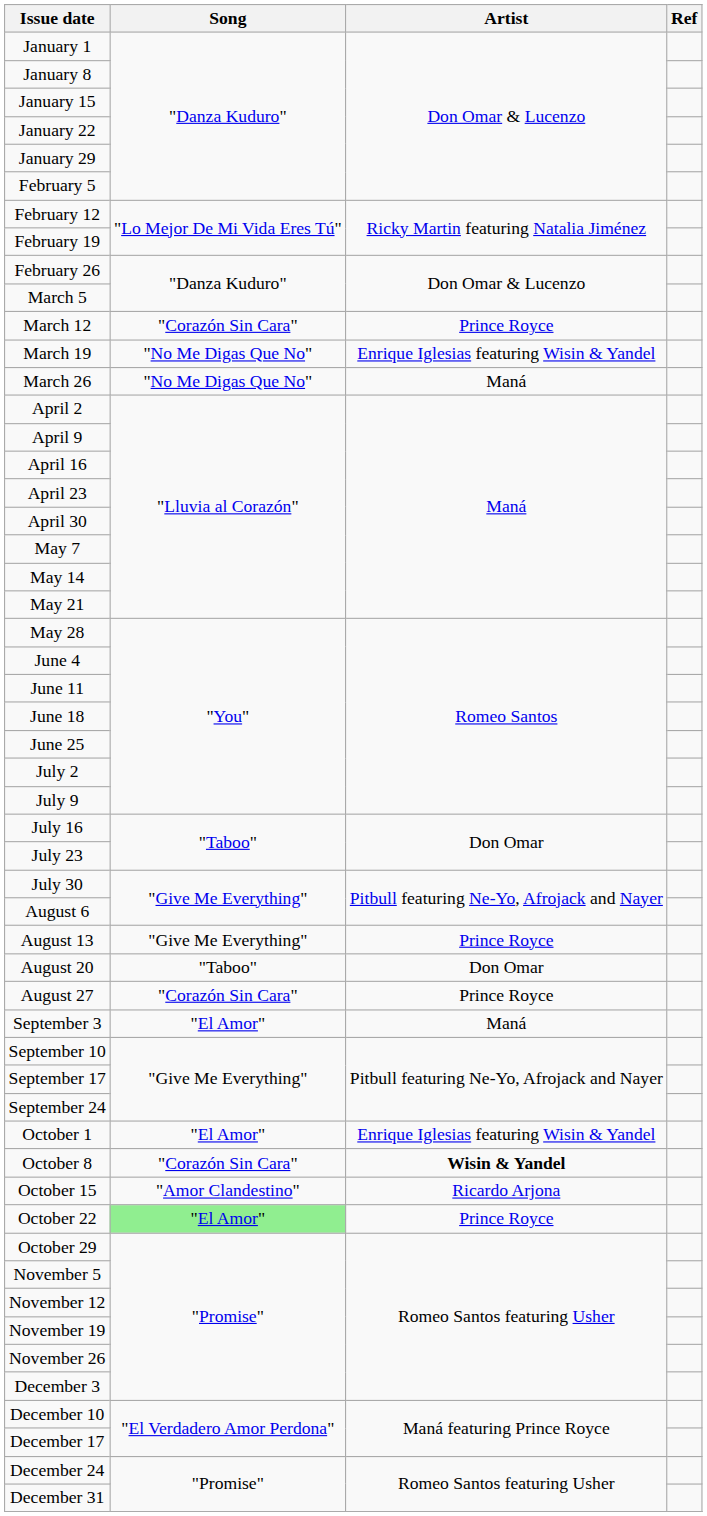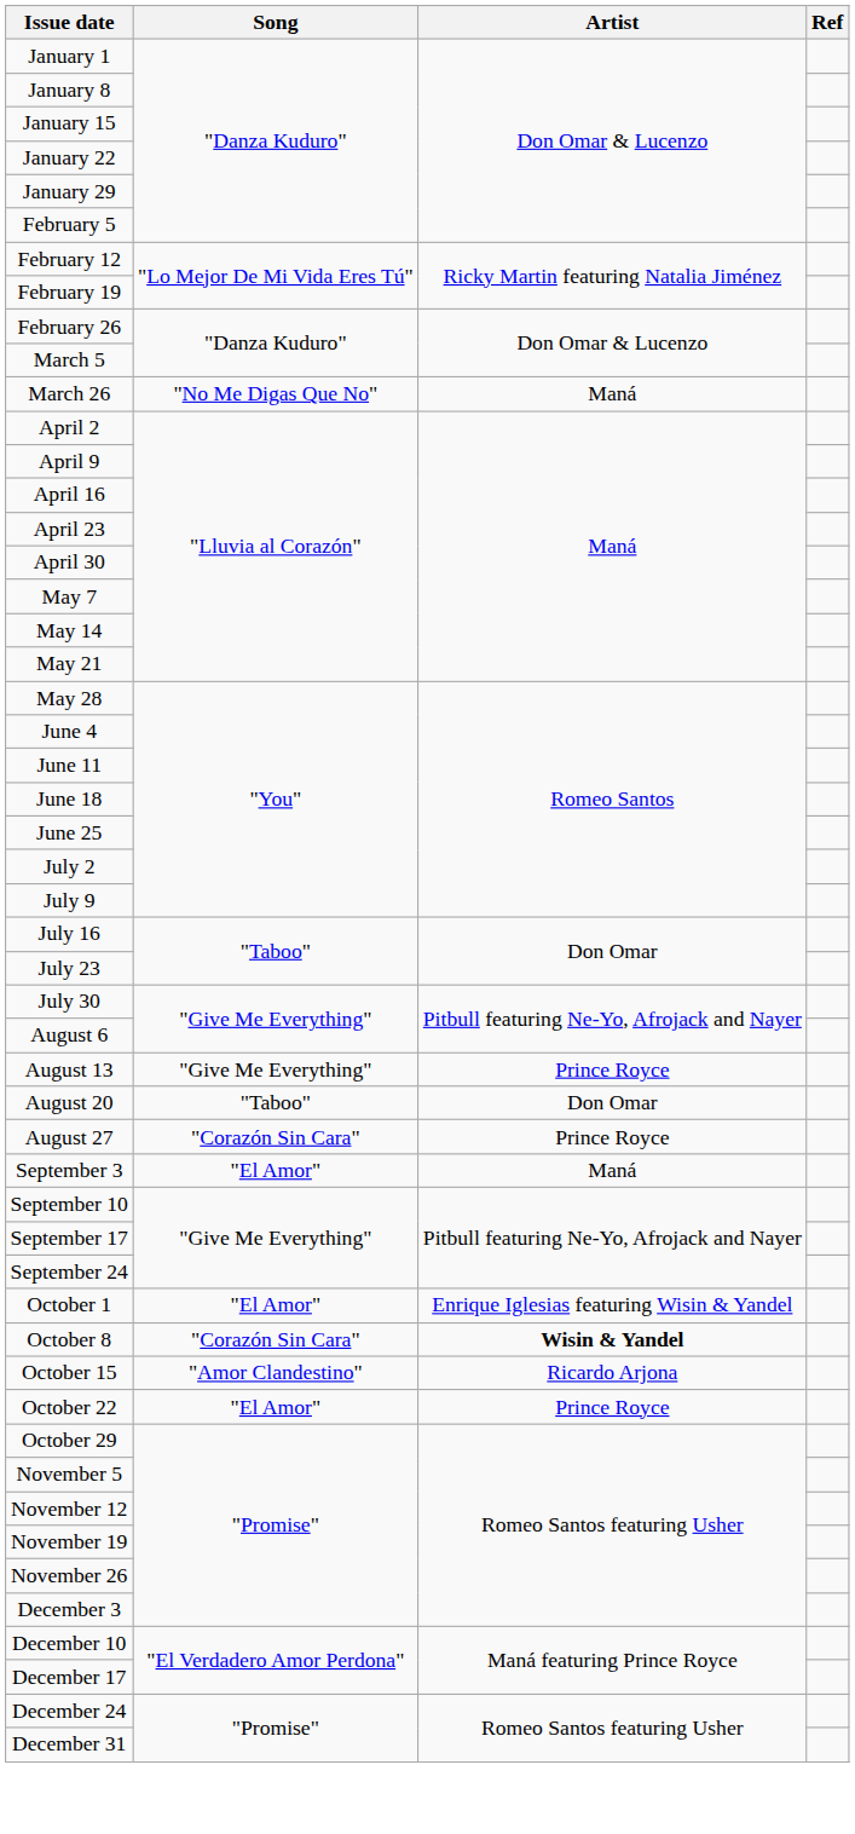- row: March 12 | "Corazón Sin Cara" | Prince Royce
- row: March 19 | "No Me Digas Que No" | Enrique Iglesias featuring Wisin & Yandel
October 22 | Song: lightgreen background -> no background
